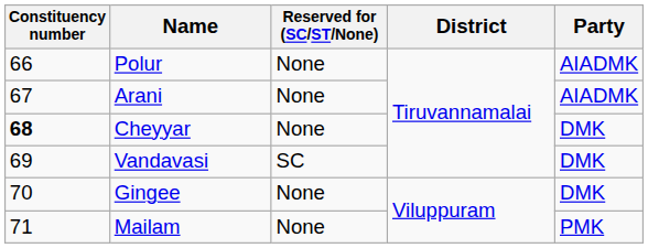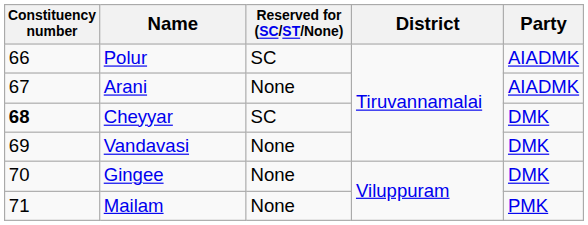Polur | Reserved for (SC/ST/None): None -> SC
Cheyyar | Reserved for (SC/ST/None): None -> SC
Vandavasi | Reserved for (SC/ST/None): SC -> None
